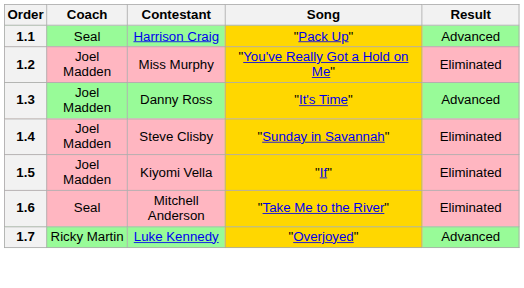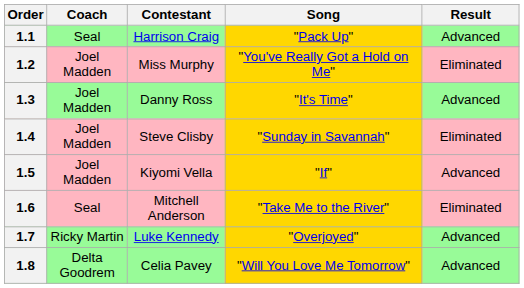1.5 | Result: Eliminated -> Advanced
+ row: 1.8 | Delta Goodrem | Celia Pavey | "Will You Love Me Tomorrow" | Advanced
